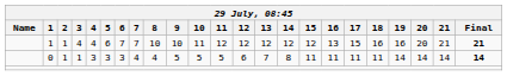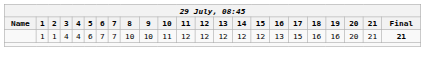- row: 0 | 1 | 1 | 3 | 3 | 3 | 4 | 4 | 5 | 5 | 5 | 6 | 7 | 8 | 11 | 11 | 11 | 11 | 14 | 14 | 14 | 14
